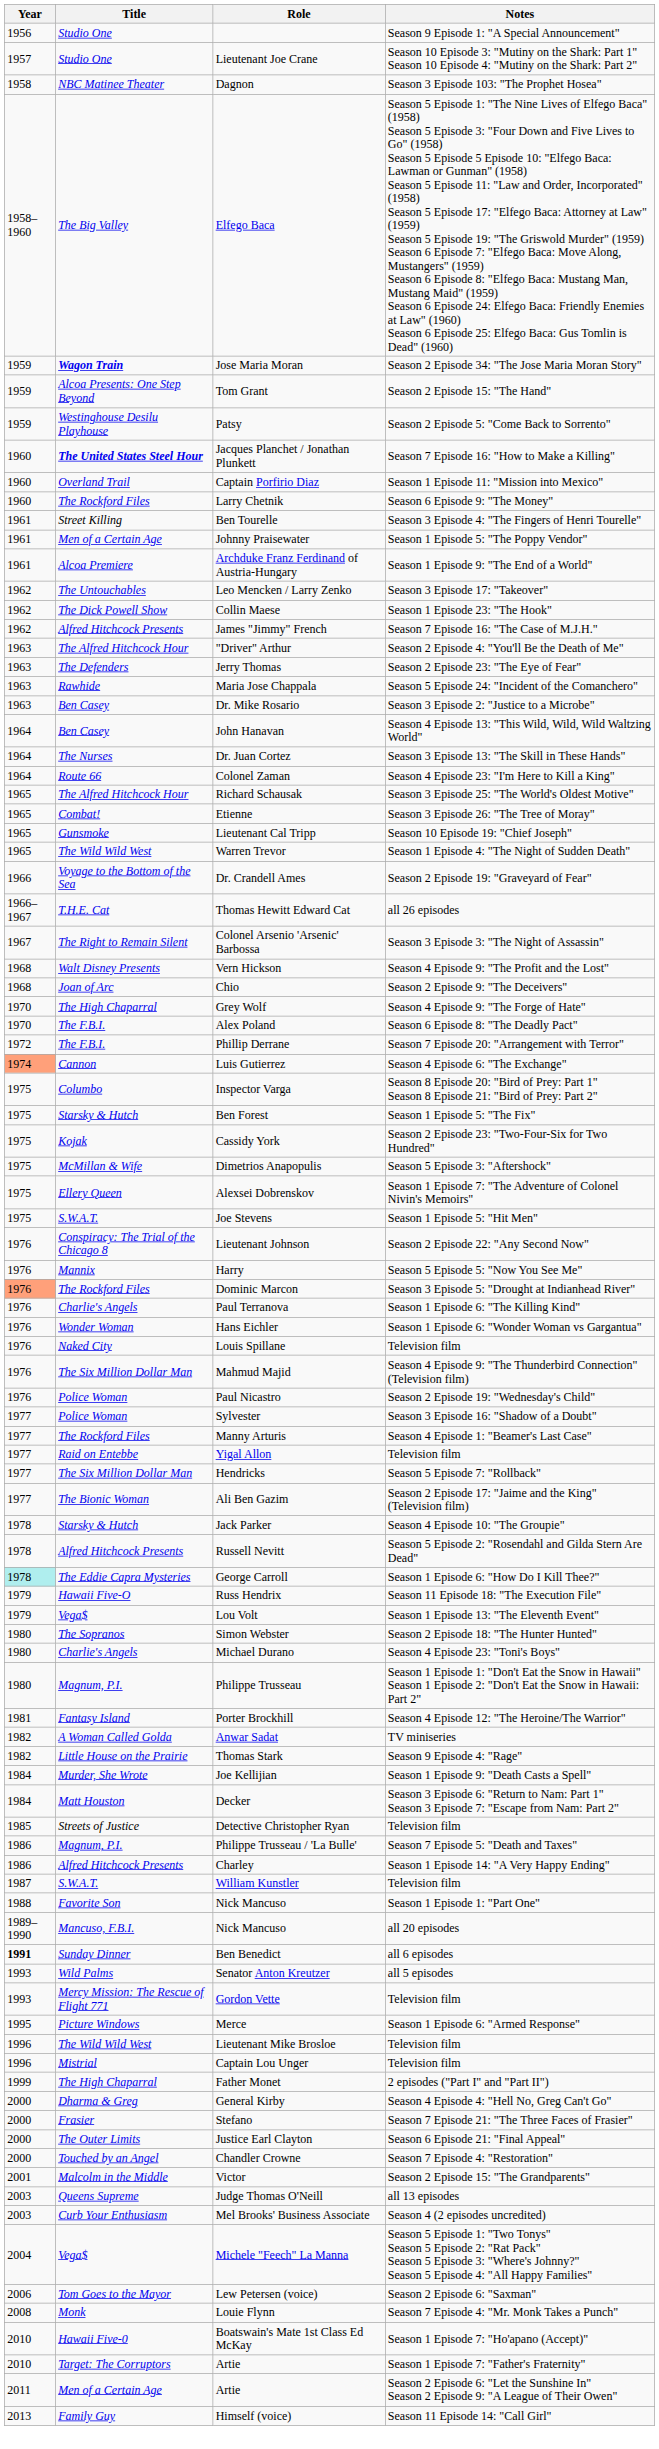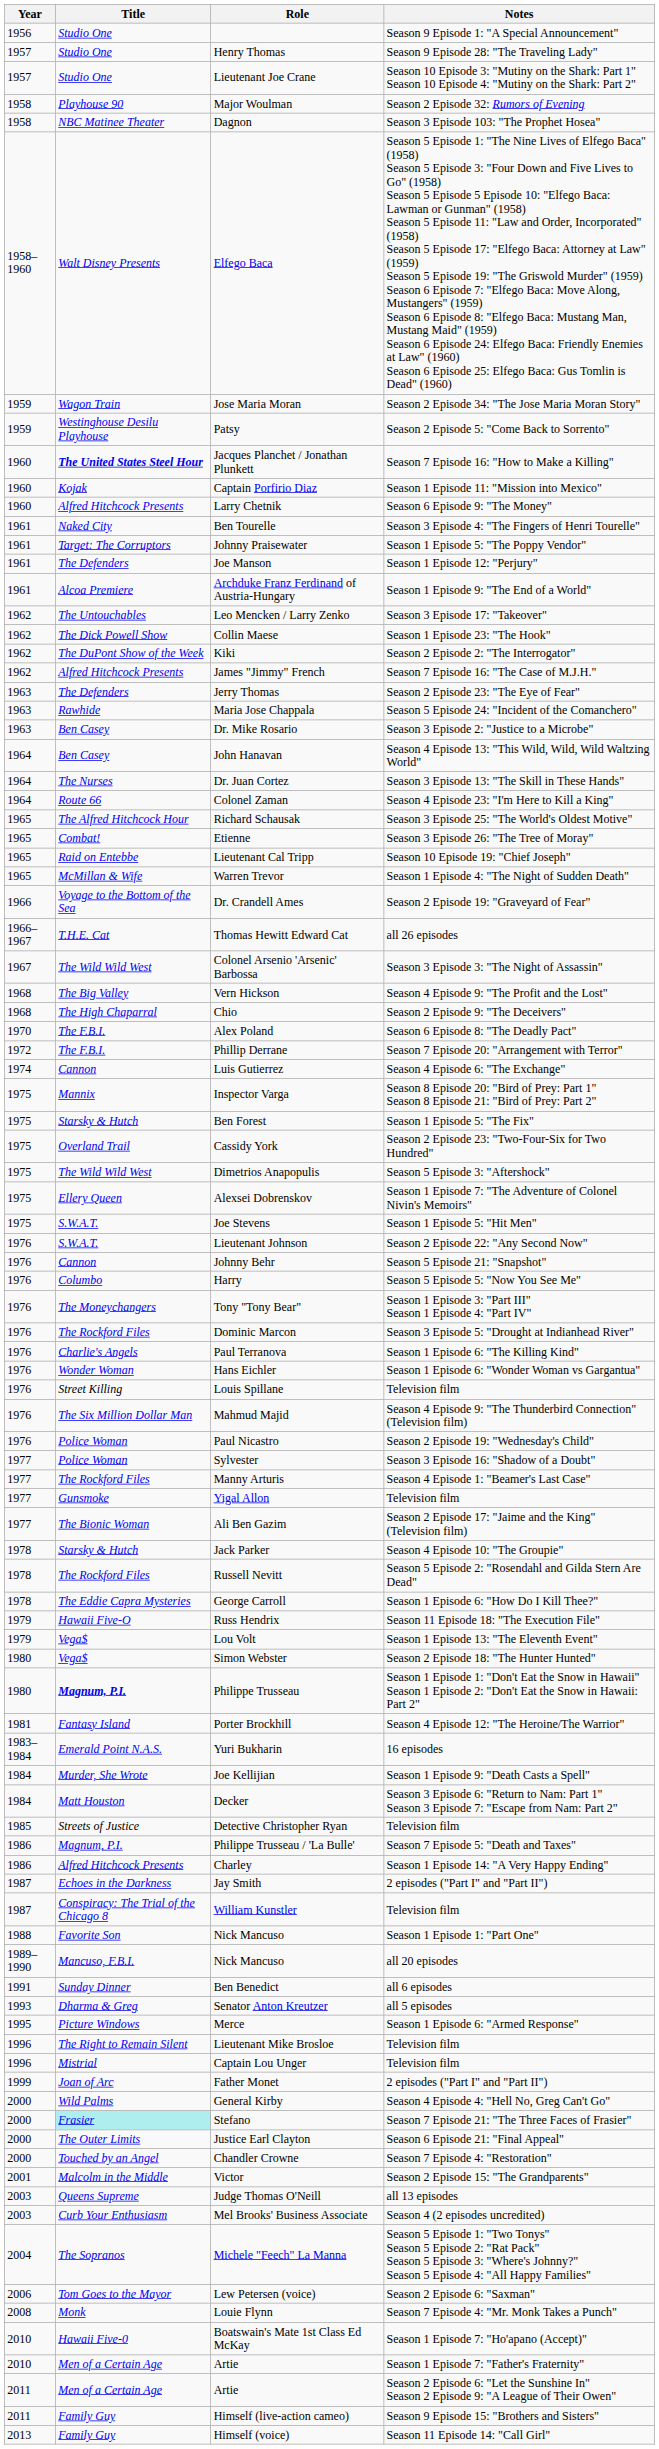+ row: 1957 | Studio One | Henry Thomas | Season 9 Episode 28: "The Traveling Lady"
+ row: 1958 | Playhouse 90 | Major Woulman | Season 2 Episode 32: Rumors of Evening
Elfego Baca | Title: The Big Valley -> Walt Disney Presents
Jose Maria Moran | Title: bold -> normal
- row: 1959 | Alcoa Presents: One Step Beyond | Tom Grant | Season 2 Episode 15: "The Hand"
Captain Porfirio Diaz | Title: Overland Trail -> Kojak
Larry Chetnik | Title: The Rockford Files -> Alfred Hitchcock Presents
Ben Tourelle | Title: Street Killing -> Naked City
Johnny Praisewater | Title: Men of a Certain Age -> Target: The Corruptors
+ row: 1961 | The Defenders | Joe Manson | Season 1 Episode 12: "Perjury"
+ row: 1962 | The DuPont Show of the Week | Kiki | Season 2 Episode 2: "The Interrogator"
- row: 1963 | The Alfred Hitchcock Hour | "Driver" Arthur | Season 2 Episode 4: "You'll Be the Death of Me"
Lieutenant Cal Tripp | Title: Gunsmoke -> Raid on Entebbe
Warren Trevor | Title: The Wild Wild West -> McMillan & Wife
Colonel Arsenio 'Arsenic' Barbossa | Title: The Right to Remain Silent -> The Wild Wild West
Vern Hickson | Title: Walt Disney Presents -> The Big Valley
Chio | Title: Joan of Arc -> The High Chaparral
- row: 1970 | The High Chaparral | Grey Wolf | Season 4 Episode 9: "The Forge of Hate"
Luis Gutierrez | Year: lightsalmon background -> no background
Inspector Varga | Title: Columbo -> Mannix
Cassidy York | Title: Kojak -> Overland Trail
Dimetrios Anapopulis | Title: McMillan & Wife -> The Wild Wild West
Lieutenant Johnson | Title: Conspiracy: The Trial of the Chicago 8 -> S.W.A.T.
+ row: 1976 | Cannon | Johnny Behr | Season 5 Episode 21: "Snapshot"
Harry | Title: Mannix -> Columbo
+ row: 1976 | The Moneychangers | Tony "Tony Bear" | Season 1 Episode 3: "Part III" Season 1 Episode 4: "Part IV"
Dominic Marcon | Year: lightsalmon background -> no background
Louis Spillane | Title: Naked City -> Street Killing
Yigal Allon | Title: Raid on Entebbe -> Gunsmoke
- row: 1977 | The Six Million Dollar Man | Hendricks | Season 5 Episode 7: "Rollback"
Russell Nevitt | Title: Alfred Hitchcock Presents -> The Rockford Files
George Carroll | Year: paleturquoise background -> no background
Simon Webster | Title: The Sopranos -> Vega$
- row: 1980 | Charlie's Angels | Michael Durano | Season 4 Episode 23: "Toni's Boys"
Philippe Trusseau | Title: normal -> bold
- row: 1982 | A Woman Called Golda | Anwar Sadat | TV miniseries
- row: 1982 | Little House on the Prairie | Thomas Stark | Season 9 Episode 4: "Rage"
+ row: 1983–1984 | Emerald Point N.A.S. | Yuri Bukharin | 16 episodes
+ row: 1987 | Echoes in the Darkness | Jay Smith | 2 episodes ("Part I" and "Part II")
William Kunstler | Title: S.W.A.T. -> Conspiracy: The Trial of the Chicago 8
Ben Benedict | Year: bold -> normal
Senator Anton Kreutzer | Title: Wild Palms -> Dharma & Greg
- row: 1993 | Mercy Mission: The Rescue of Flight 771 | Gordon Vette | Television film
Lieutenant Mike Brosloe | Title: The Wild Wild West -> The Right to Remain Silent
Father Monet | Title: The High Chaparral -> Joan of Arc
General Kirby | Title: Dharma & Greg -> Wild Palms
Stefano | Title: no background -> paleturquoise background
Michele "Feech" La Manna | Title: Vega$ -> The Sopranos
Artie / Season 1 Episode 7: "Father's Fraternity" | Title: Target: The Corruptors -> Men of a Certain Age
+ row: 2011 | Family Guy | Himself (live-action cameo) | Season 9 Episode 15: "Brothers and Sisters"
